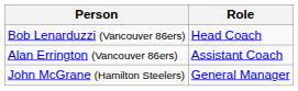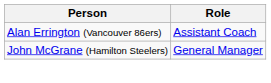- row: Bob Lenarduzzi (Vancouver 86ers) | Head Coach
